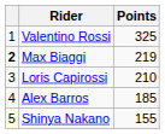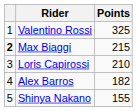Max Biaggi | Points: 219 -> 215
Alex Barros | Points: 185 -> 182
Shinya Nakano | column 1: lightyellow background -> no background
